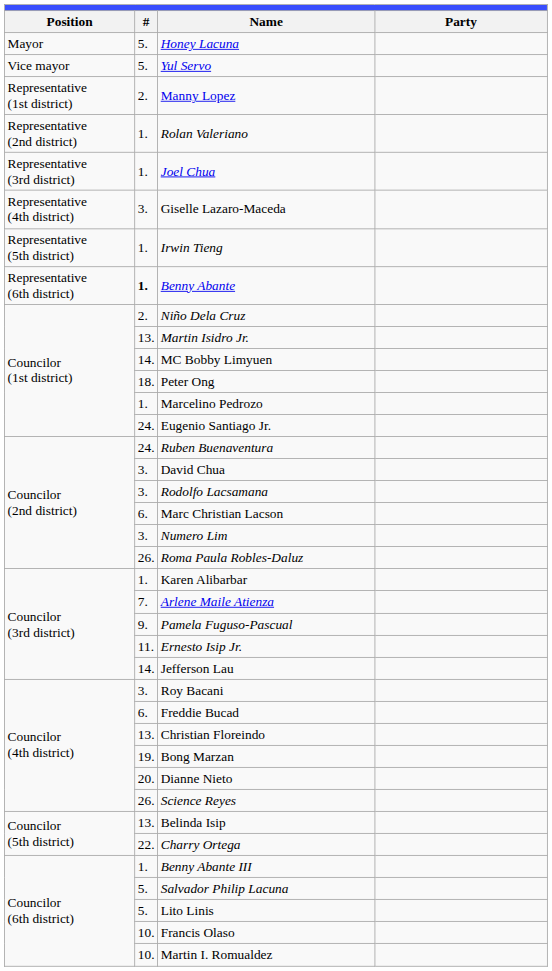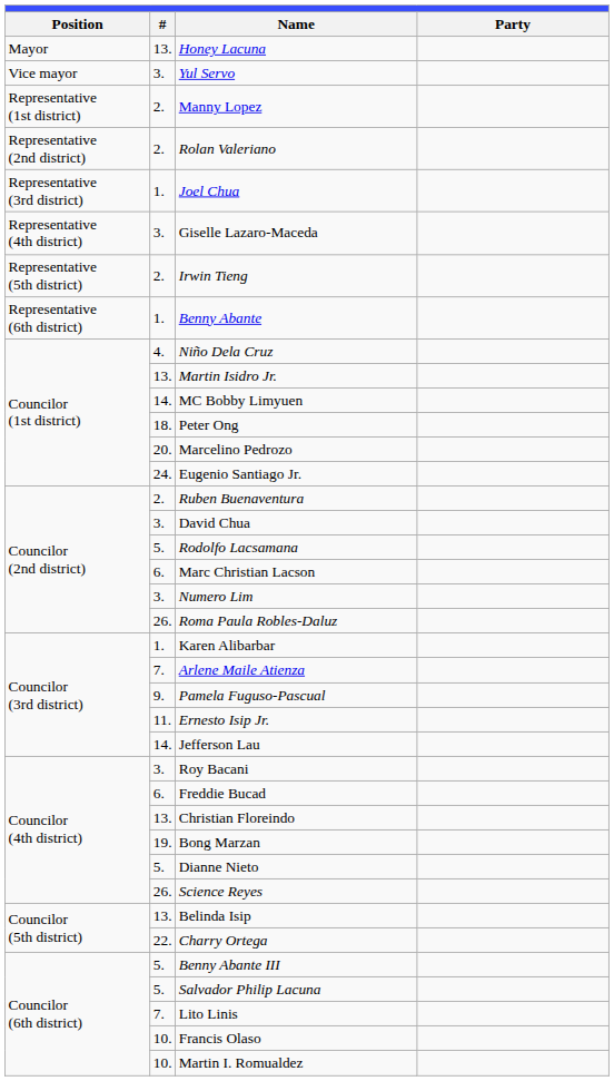Honey Lacuna | column 2: 5. -> 13.
Yul Servo | column 2: 5. -> 3.
Rolan Valeriano | column 2: 1. -> 2.
Irwin Tieng | column 2: 1. -> 2.
Benny Abante | column 2: bold -> normal
Niño Dela Cruz | column 2: 2. -> 4.
Marcelino Pedrozo | column 2: 1. -> 20.
Ruben Buenaventura | column 2: 24. -> 2.
Rodolfo Lacsamana | column 2: 3. -> 5.
Dianne Nieto | column 2: 20. -> 5.
Benny Abante III | column 2: 1. -> 5.
Lito Linis | column 2: 5. -> 7.
